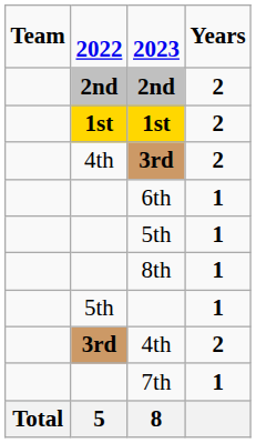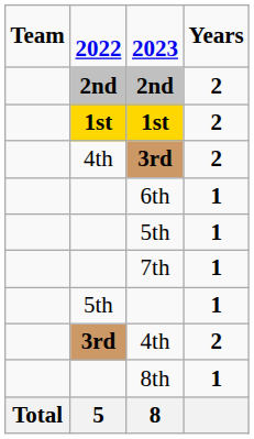rows swapped: 8th <-> 7th
